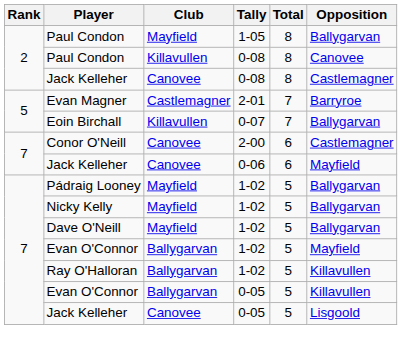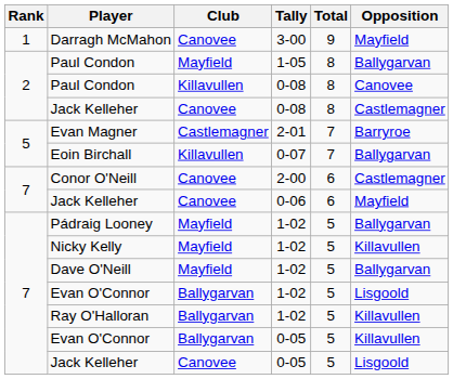+ row: 1 | Darragh McMahon | Canovee | 3-00 | 9 | Mayfield
Nicky Kelly | Opposition: Ballygarvan -> Killavullen
Evan O'Connor / 1-02 | Opposition: Mayfield -> Lisgoold
